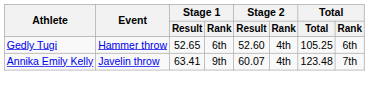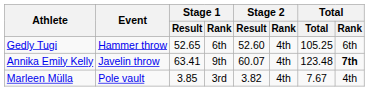Annika Emily Kelly | Total / Rank: normal -> bold
+ row: Marleen Mülla | Pole vault | 3.85 | 3rd | 3.82 | 4th | 7.67 | 4th
